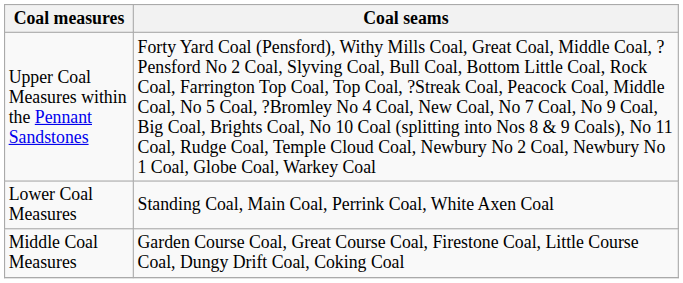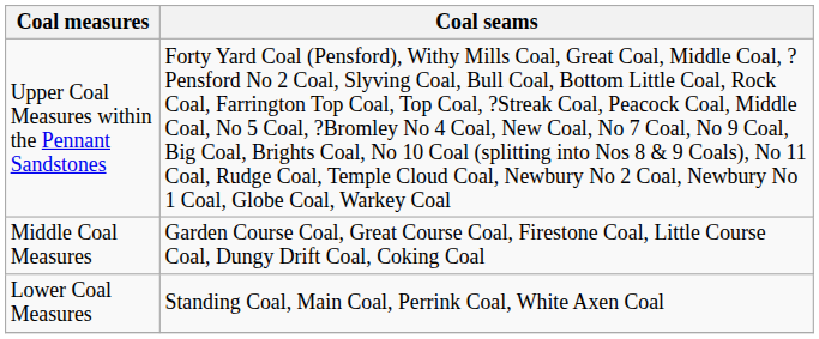rows swapped: Middle Coal Measures <-> Lower Coal Measures
